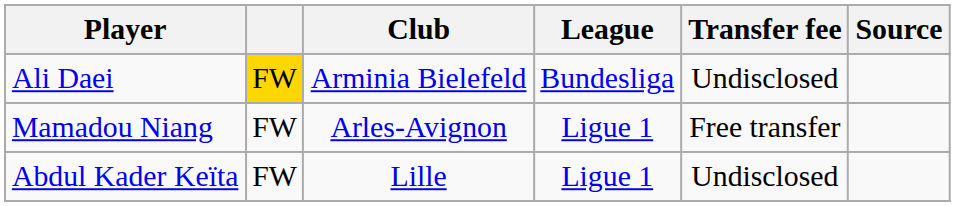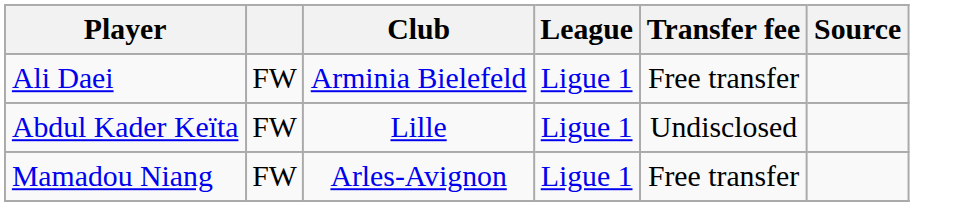Ali Daei | column 2: gold background -> no background
Ali Daei | League: Bundesliga -> Ligue 1
Ali Daei | Transfer fee: Undisclosed -> Free transfer
rows swapped: Abdul Kader Keïta <-> Mamadou Niang
